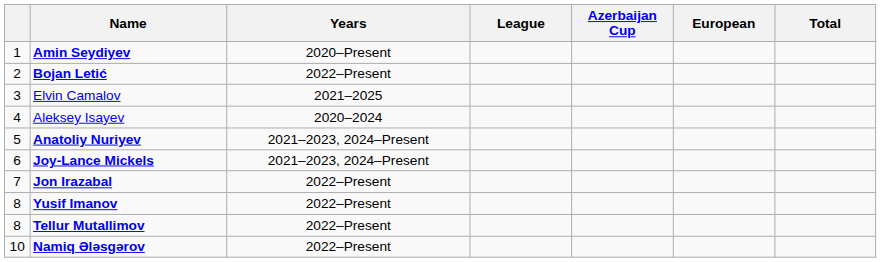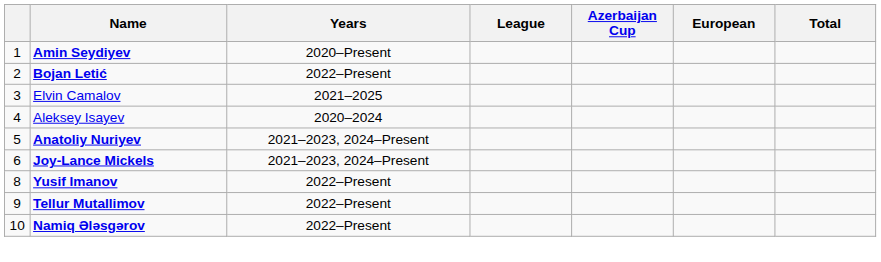- row: 7 | Jon Irazabal | 2022–Present
Tellur Mutallimov | column 1: 8 -> 9
